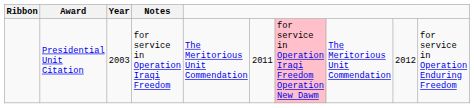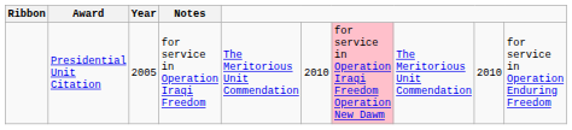Presidential Unit Citation | Year: 2003 -> 2005
Presidential Unit Citation | column 6: 2011 -> 2010
Presidential Unit Citation | column 9: 2012 -> 2010
